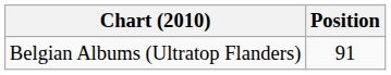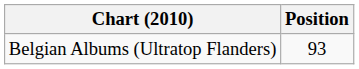Belgian Albums (Ultratop Flanders) | Position: 91 -> 93
